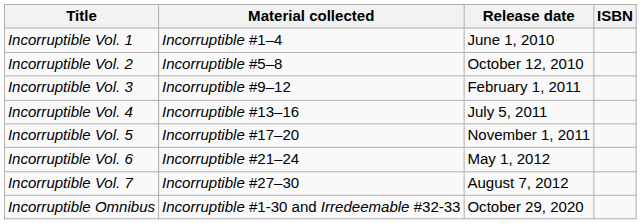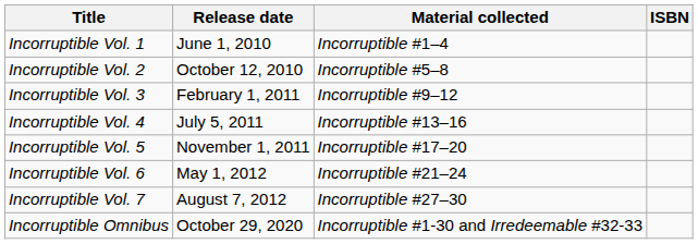columns swapped: Material collected <-> Release date
